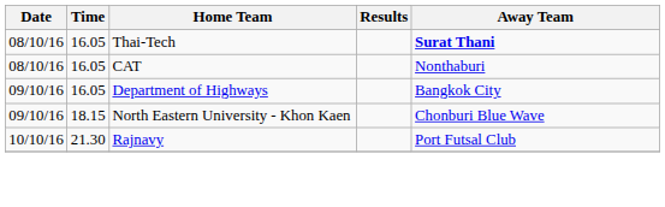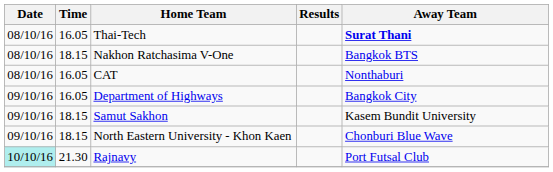+ row: 08/10/16 | 18.15 | Nakhon Ratchasima V-One | Bangkok BTS
+ row: 09/10/16 | 18.15 | Samut Sakhon | Kasem Bundit University
Rajnavy | Date: no background -> paleturquoise background
